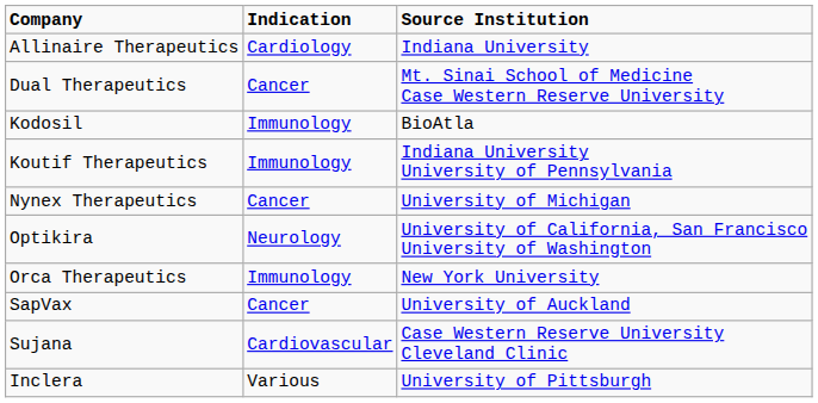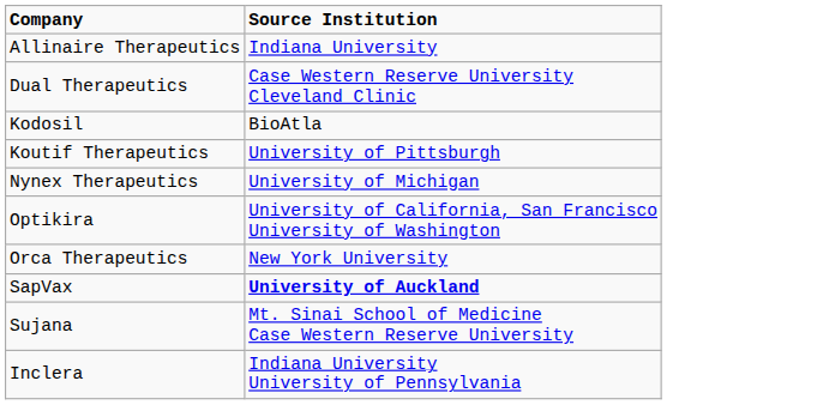- column: Indication | Cardiology | Cancer | Immunology | Immunology | Cancer | Neurology | Immunology | Cancer | Cardiovascular | Various
Dual Therapeutics | Source Institution: Mt. Sinai School of Medicine Case Western Reserve University -> Case Western Reserve University Cleveland Clinic
Koutif Therapeutics | Source Institution: Indiana University University of Pennsylvania -> University of Pittsburgh
SapVax | Source Institution: normal -> bold
Sujana | Source Institution: Case Western Reserve University Cleveland Clinic -> Mt. Sinai School of Medicine Case Western Reserve University
Inclera | Source Institution: University of Pittsburgh -> Indiana University University of Pennsylvania
